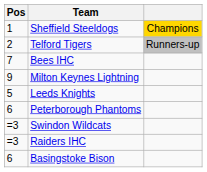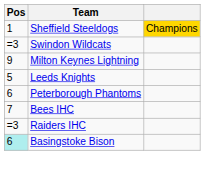- row: 2 | Telford Tigers | Runners-up
rows swapped: Swindon Wildcats <-> Bees IHC
Basingstoke Bison | Pos: no background -> paleturquoise background
